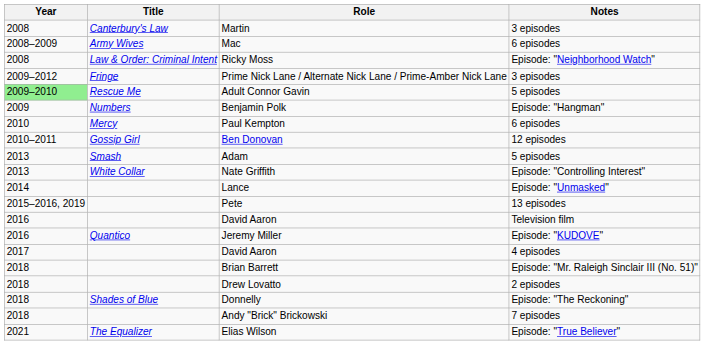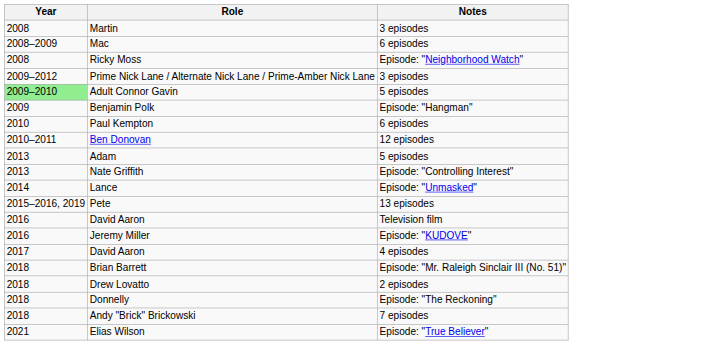- column: Title | Canterbury's Law | Army Wives | Law & Order: Criminal Intent | Fringe | Rescue Me | Numbers | Mercy | Gossip Girl | Smash | White Collar | Quantico | Shades of Blue | The Equalizer
